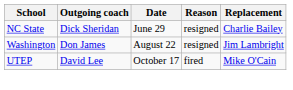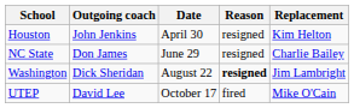+ row: Houston | John Jenkins | April 30 | resigned | Kim Helton
NC State | Outgoing coach: Dick Sheridan -> Don James
Washington | Outgoing coach: Don James -> Dick Sheridan
Washington | Reason: normal -> bold
